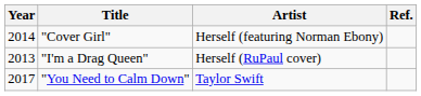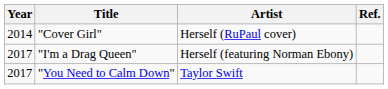"Cover Girl" | Artist: Herself (featuring Norman Ebony) -> Herself (RuPaul cover)
"I'm a Drag Queen" | Year: 2013 -> 2017
"I'm a Drag Queen" | Artist: Herself (RuPaul cover) -> Herself (featuring Norman Ebony)
